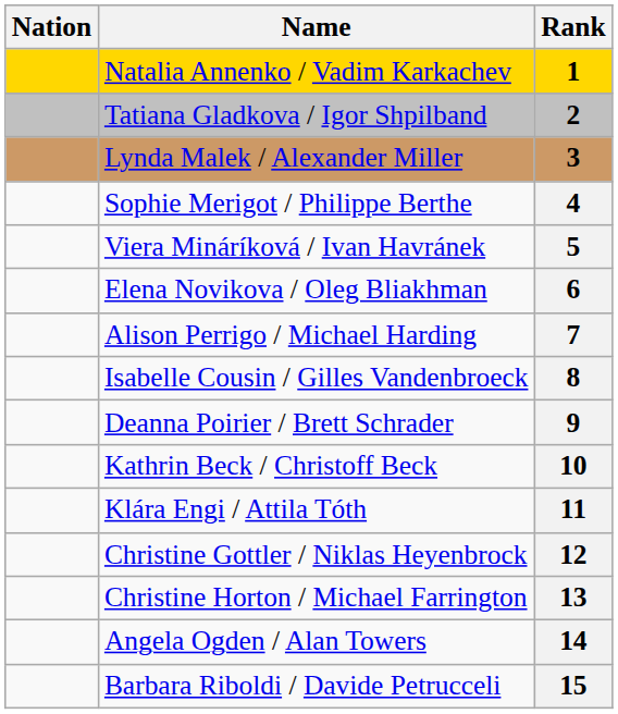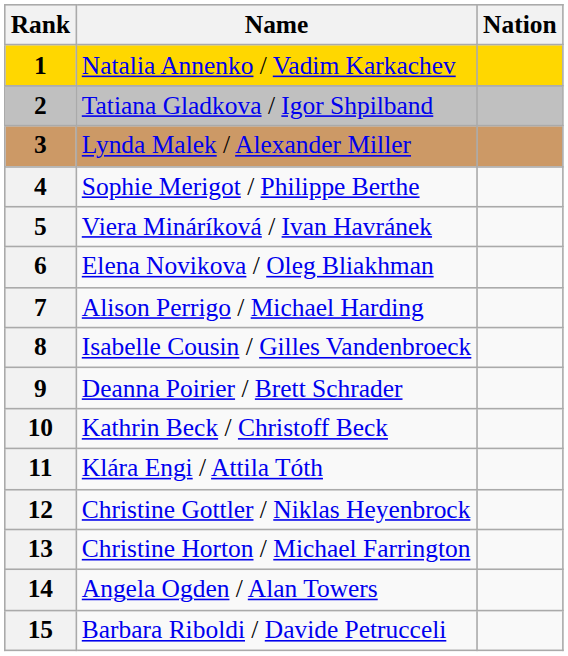columns swapped: Rank <-> Nation
